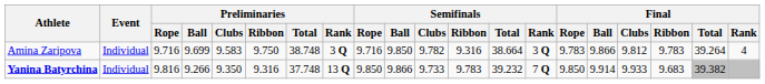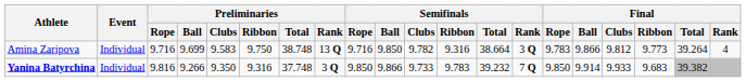Amina Zaripova | Preliminaries / Rank: 3 Q -> 13 Q
Amina Zaripova | Final / Ribbon: 9.783 -> 9.773
Yanina Batyrchina | Preliminaries / Rank: 13 Q -> 3 Q
